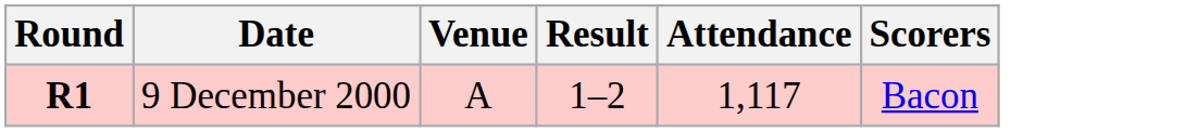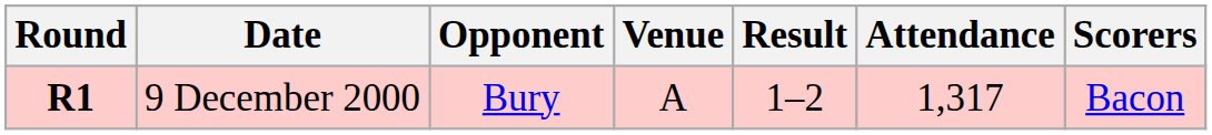+ column: Opponent | Bury
9 December 2000 | Attendance: 1,117 -> 1,317
